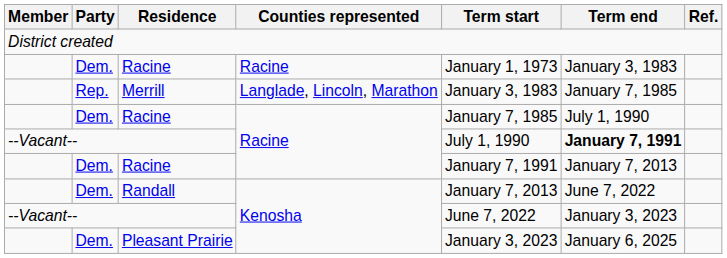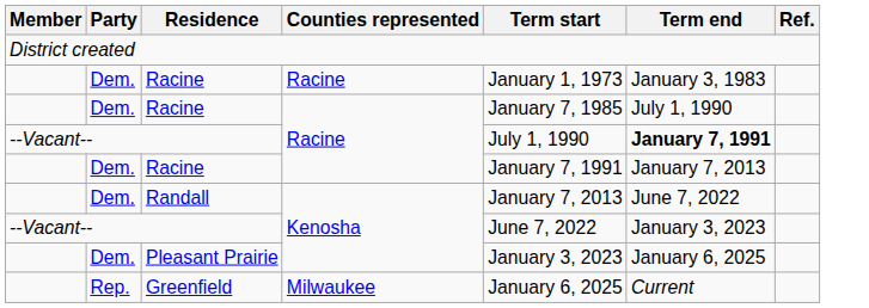- row: Rep. | Merrill | Langlade, Lincoln, Marathon | January 3, 1983 | January 7, 1985
+ row: Rep. | Greenfield | Milwaukee | January 6, 2025 | Current
